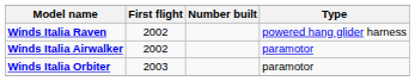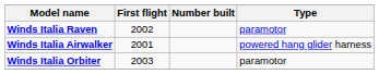Winds Italia Raven | Type: powered hang glider harness -> paramotor
Winds Italia Airwalker | First flight: 2002 -> 2001
Winds Italia Airwalker | Type: paramotor -> powered hang glider harness
